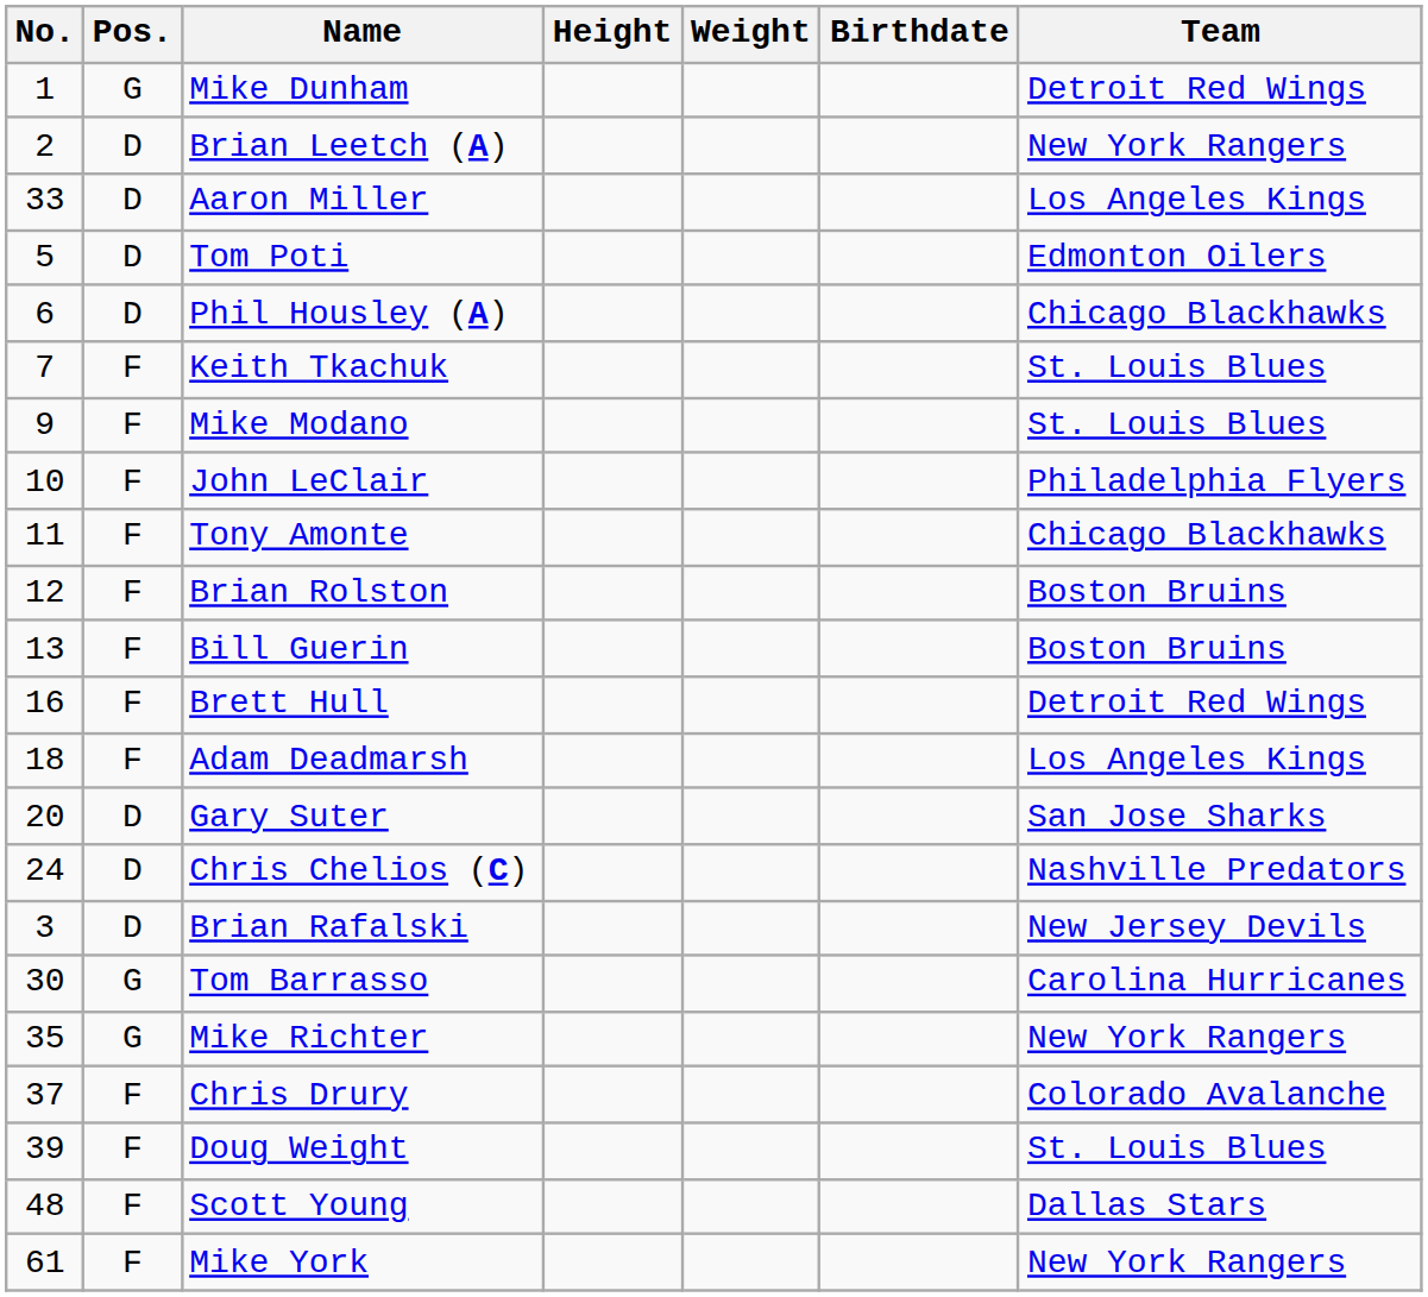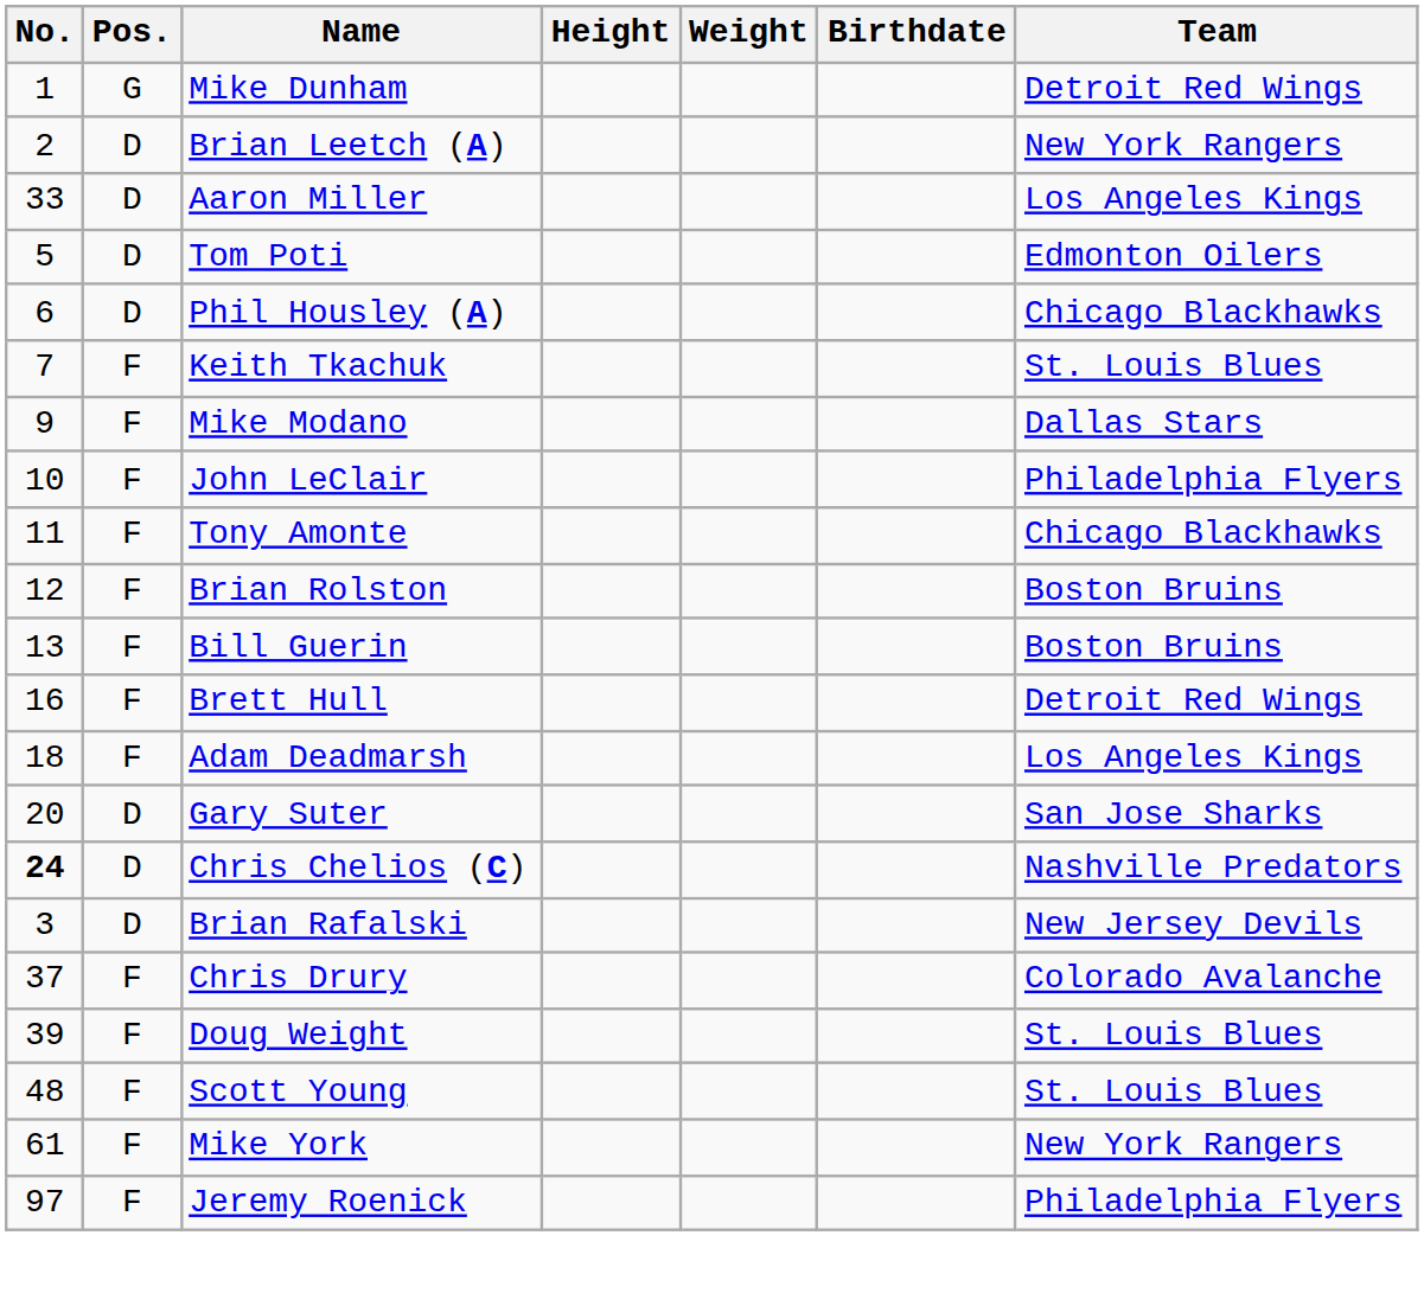Mike Modano | Team: St. Louis Blues -> Dallas Stars
Chris Chelios (C) | No.: normal -> bold
- row: 30 | G | Tom Barrasso | Carolina Hurricanes
- row: 35 | G | Mike Richter | New York Rangers
Scott Young | Team: Dallas Stars -> St. Louis Blues
+ row: 97 | F | Jeremy Roenick | Philadelphia Flyers
